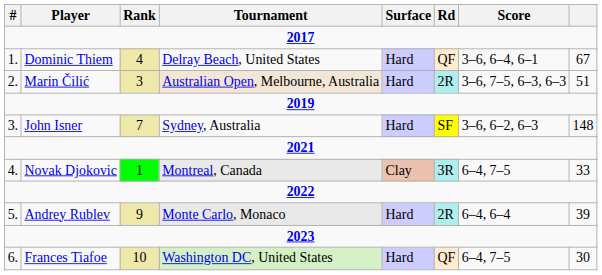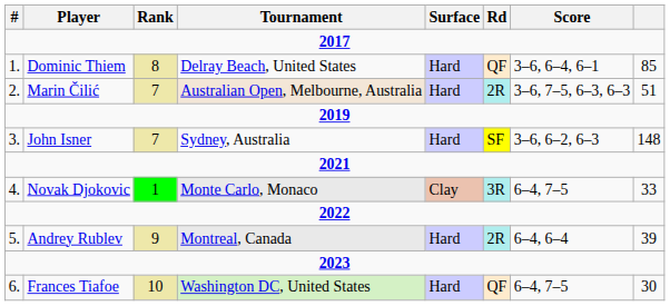Dominic Thiem | Rank: 4 -> 8
Dominic Thiem | column 8: 67 -> 85
Marin Čilić | Rank: 3 -> 7
Novak Djokovic | Tournament: Montreal, Canada -> Monte Carlo, Monaco
Andrey Rublev | Tournament: Monte Carlo, Monaco -> Montreal, Canada
